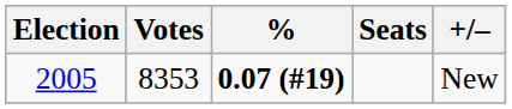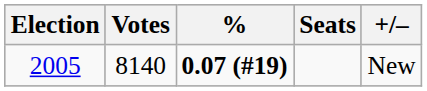2005 | Votes: 8353 -> 8140
